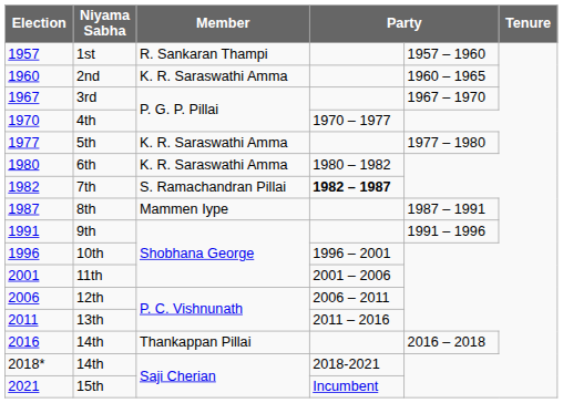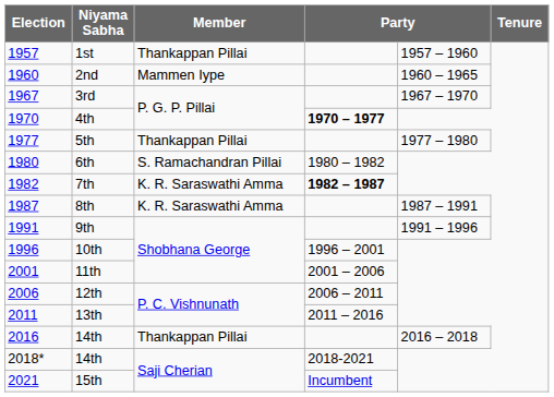1st | Member: R. Sankaran Thampi -> Thankappan Pillai
2nd | Member: K. R. Saraswathi Amma -> Mammen Iype
4th | column 4: normal -> bold
5th | Member: K. R. Saraswathi Amma -> Thankappan Pillai
6th | Member: K. R. Saraswathi Amma -> S. Ramachandran Pillai
7th | Member: S. Ramachandran Pillai -> K. R. Saraswathi Amma
8th | Member: Mammen Iype -> K. R. Saraswathi Amma
